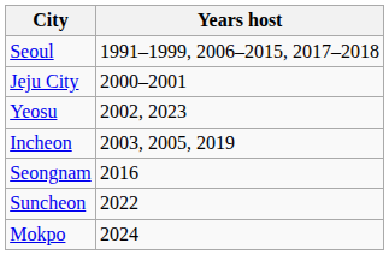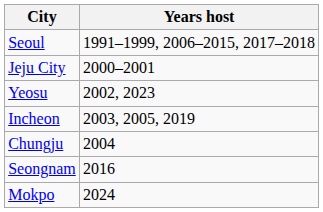+ row: Chungju | 2004
- row: Suncheon | 2022
